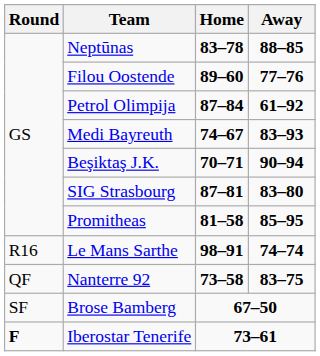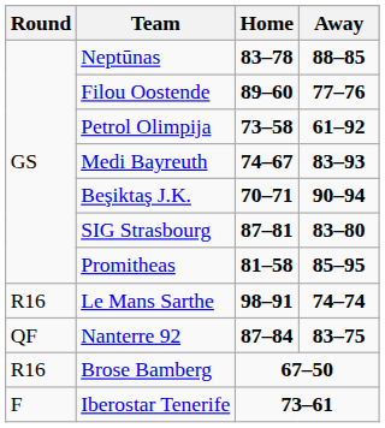Petrol Olimpija | Home: 87–84 -> 73–58
Nanterre 92 | Home: 73–58 -> 87–84
Brose Bamberg | Round: SF -> R16
Iberostar Tenerife | Round: bold -> normal
